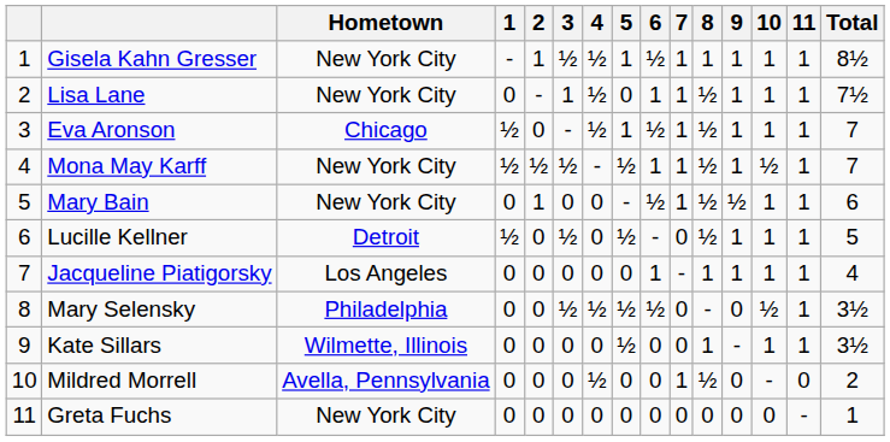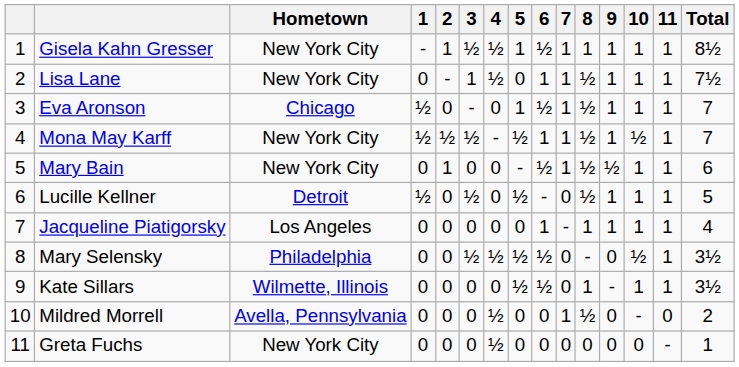Eva Aronson | 4: ½ -> 0
Kate Sillars | 6: 0 -> ½
Greta Fuchs | 4: 0 -> ½
